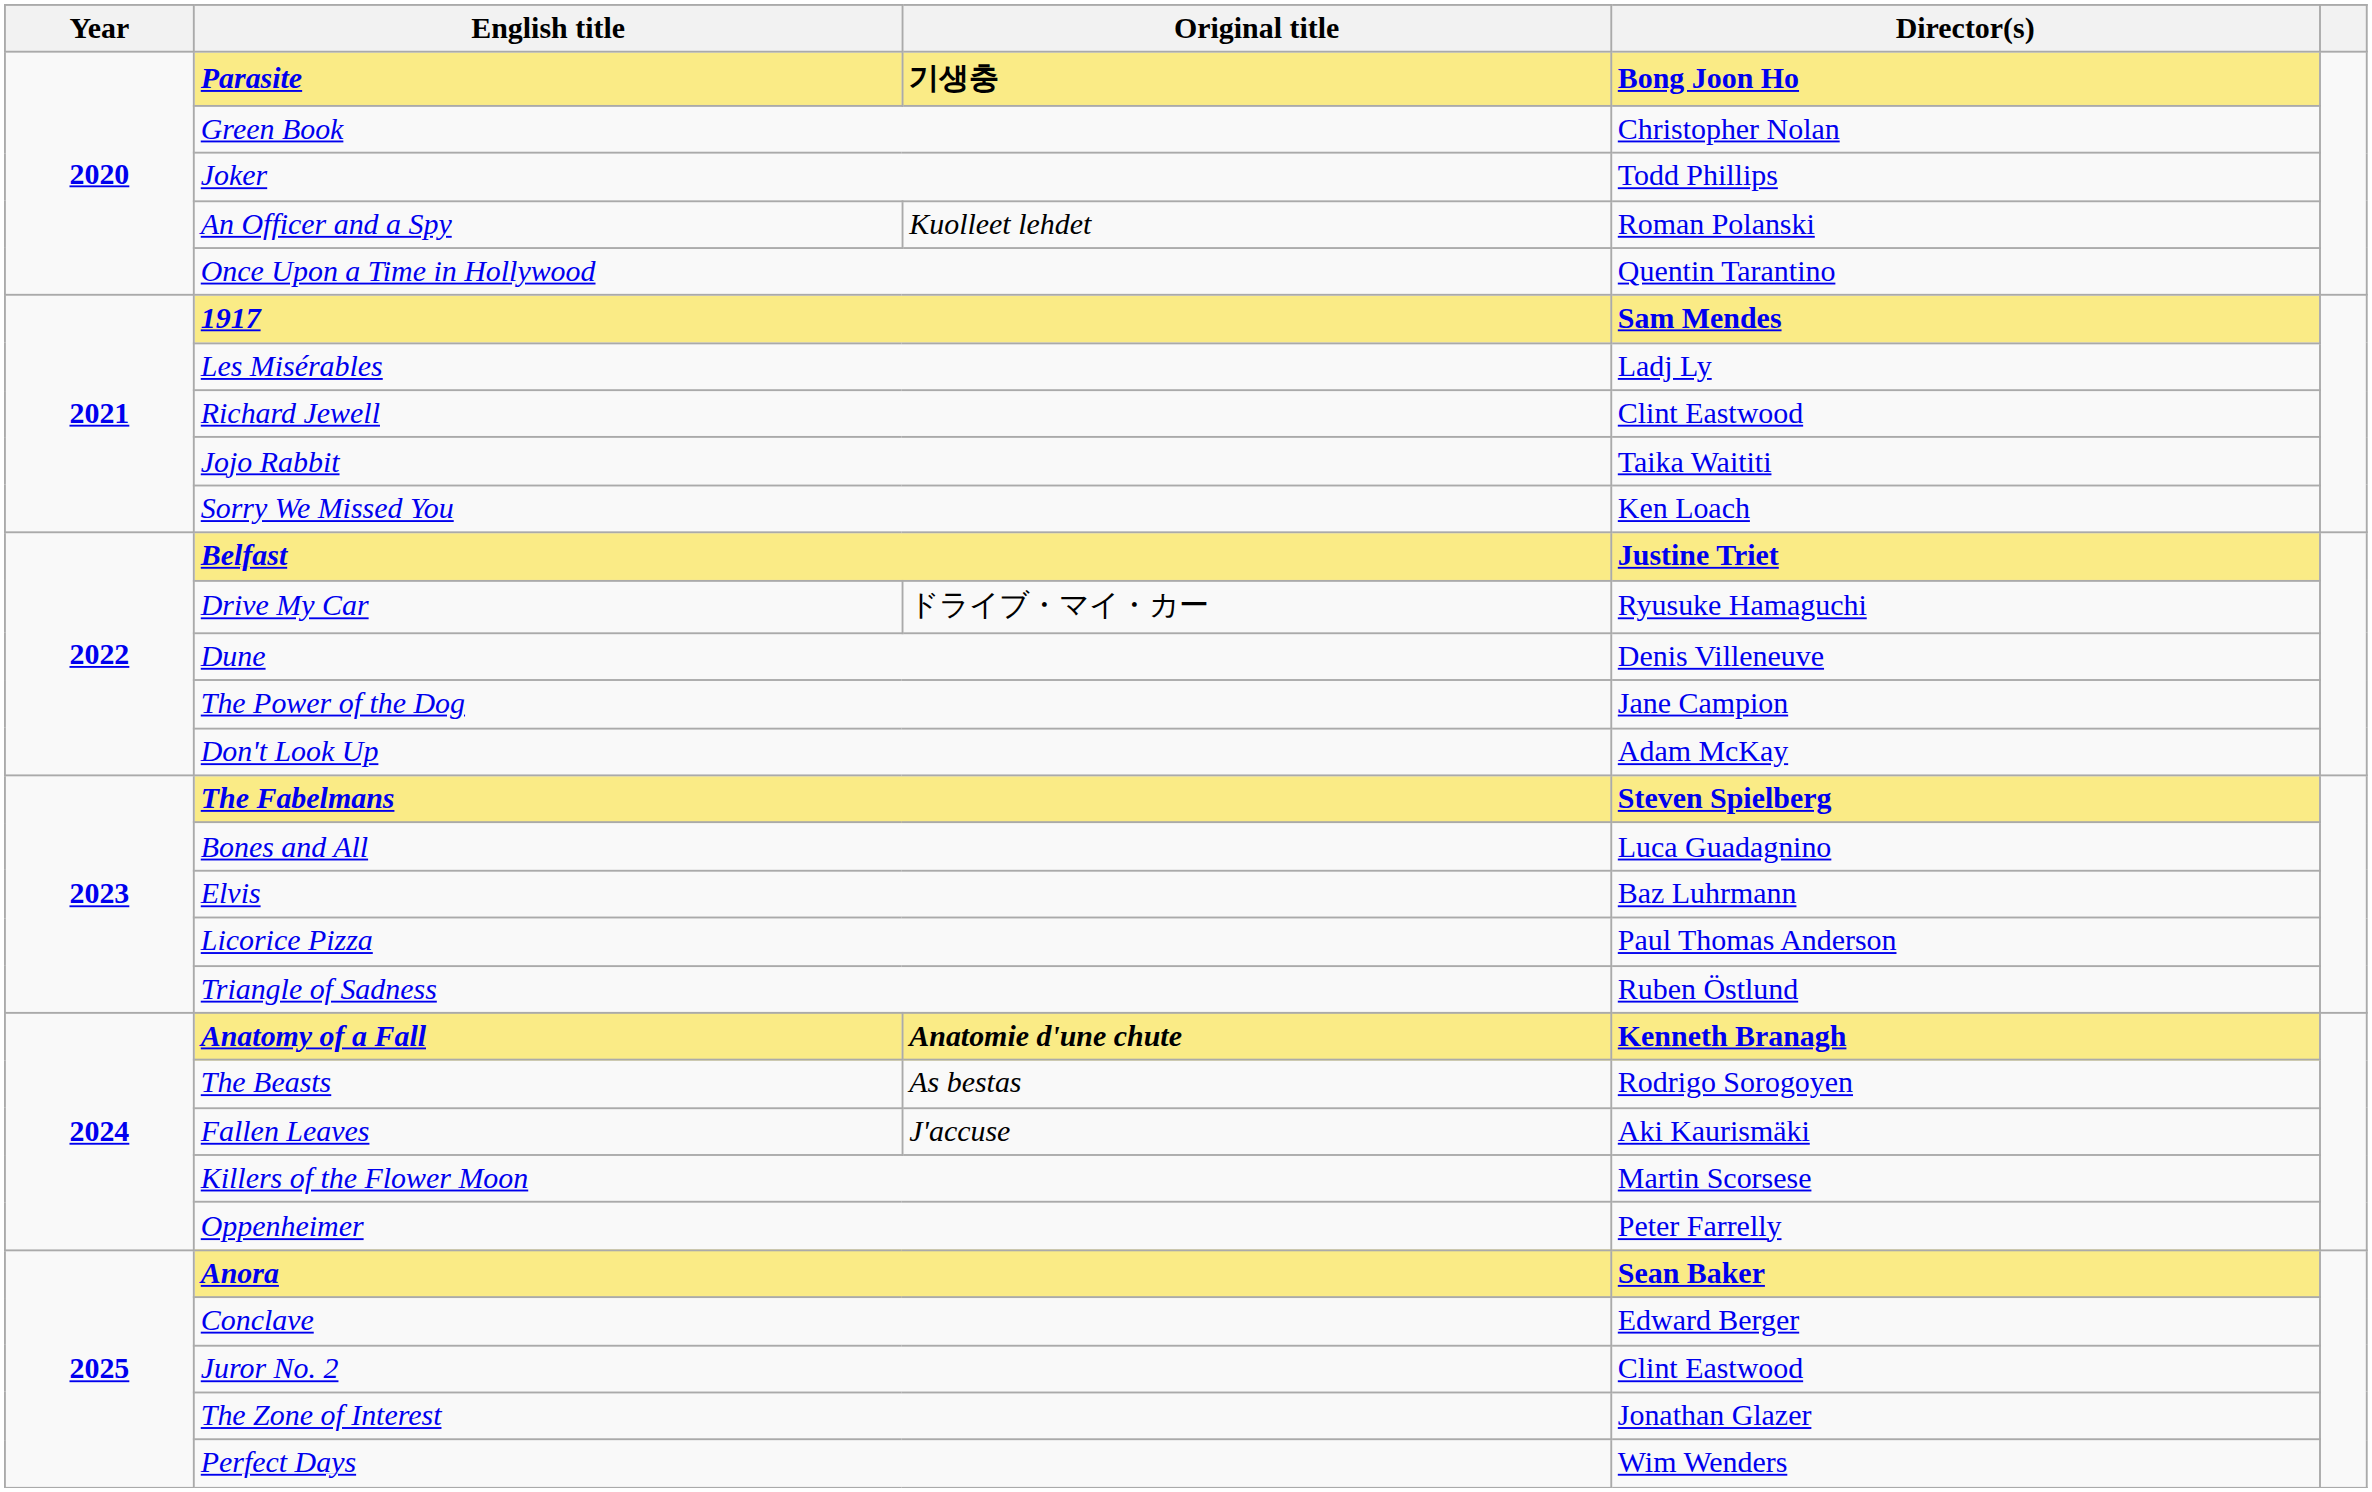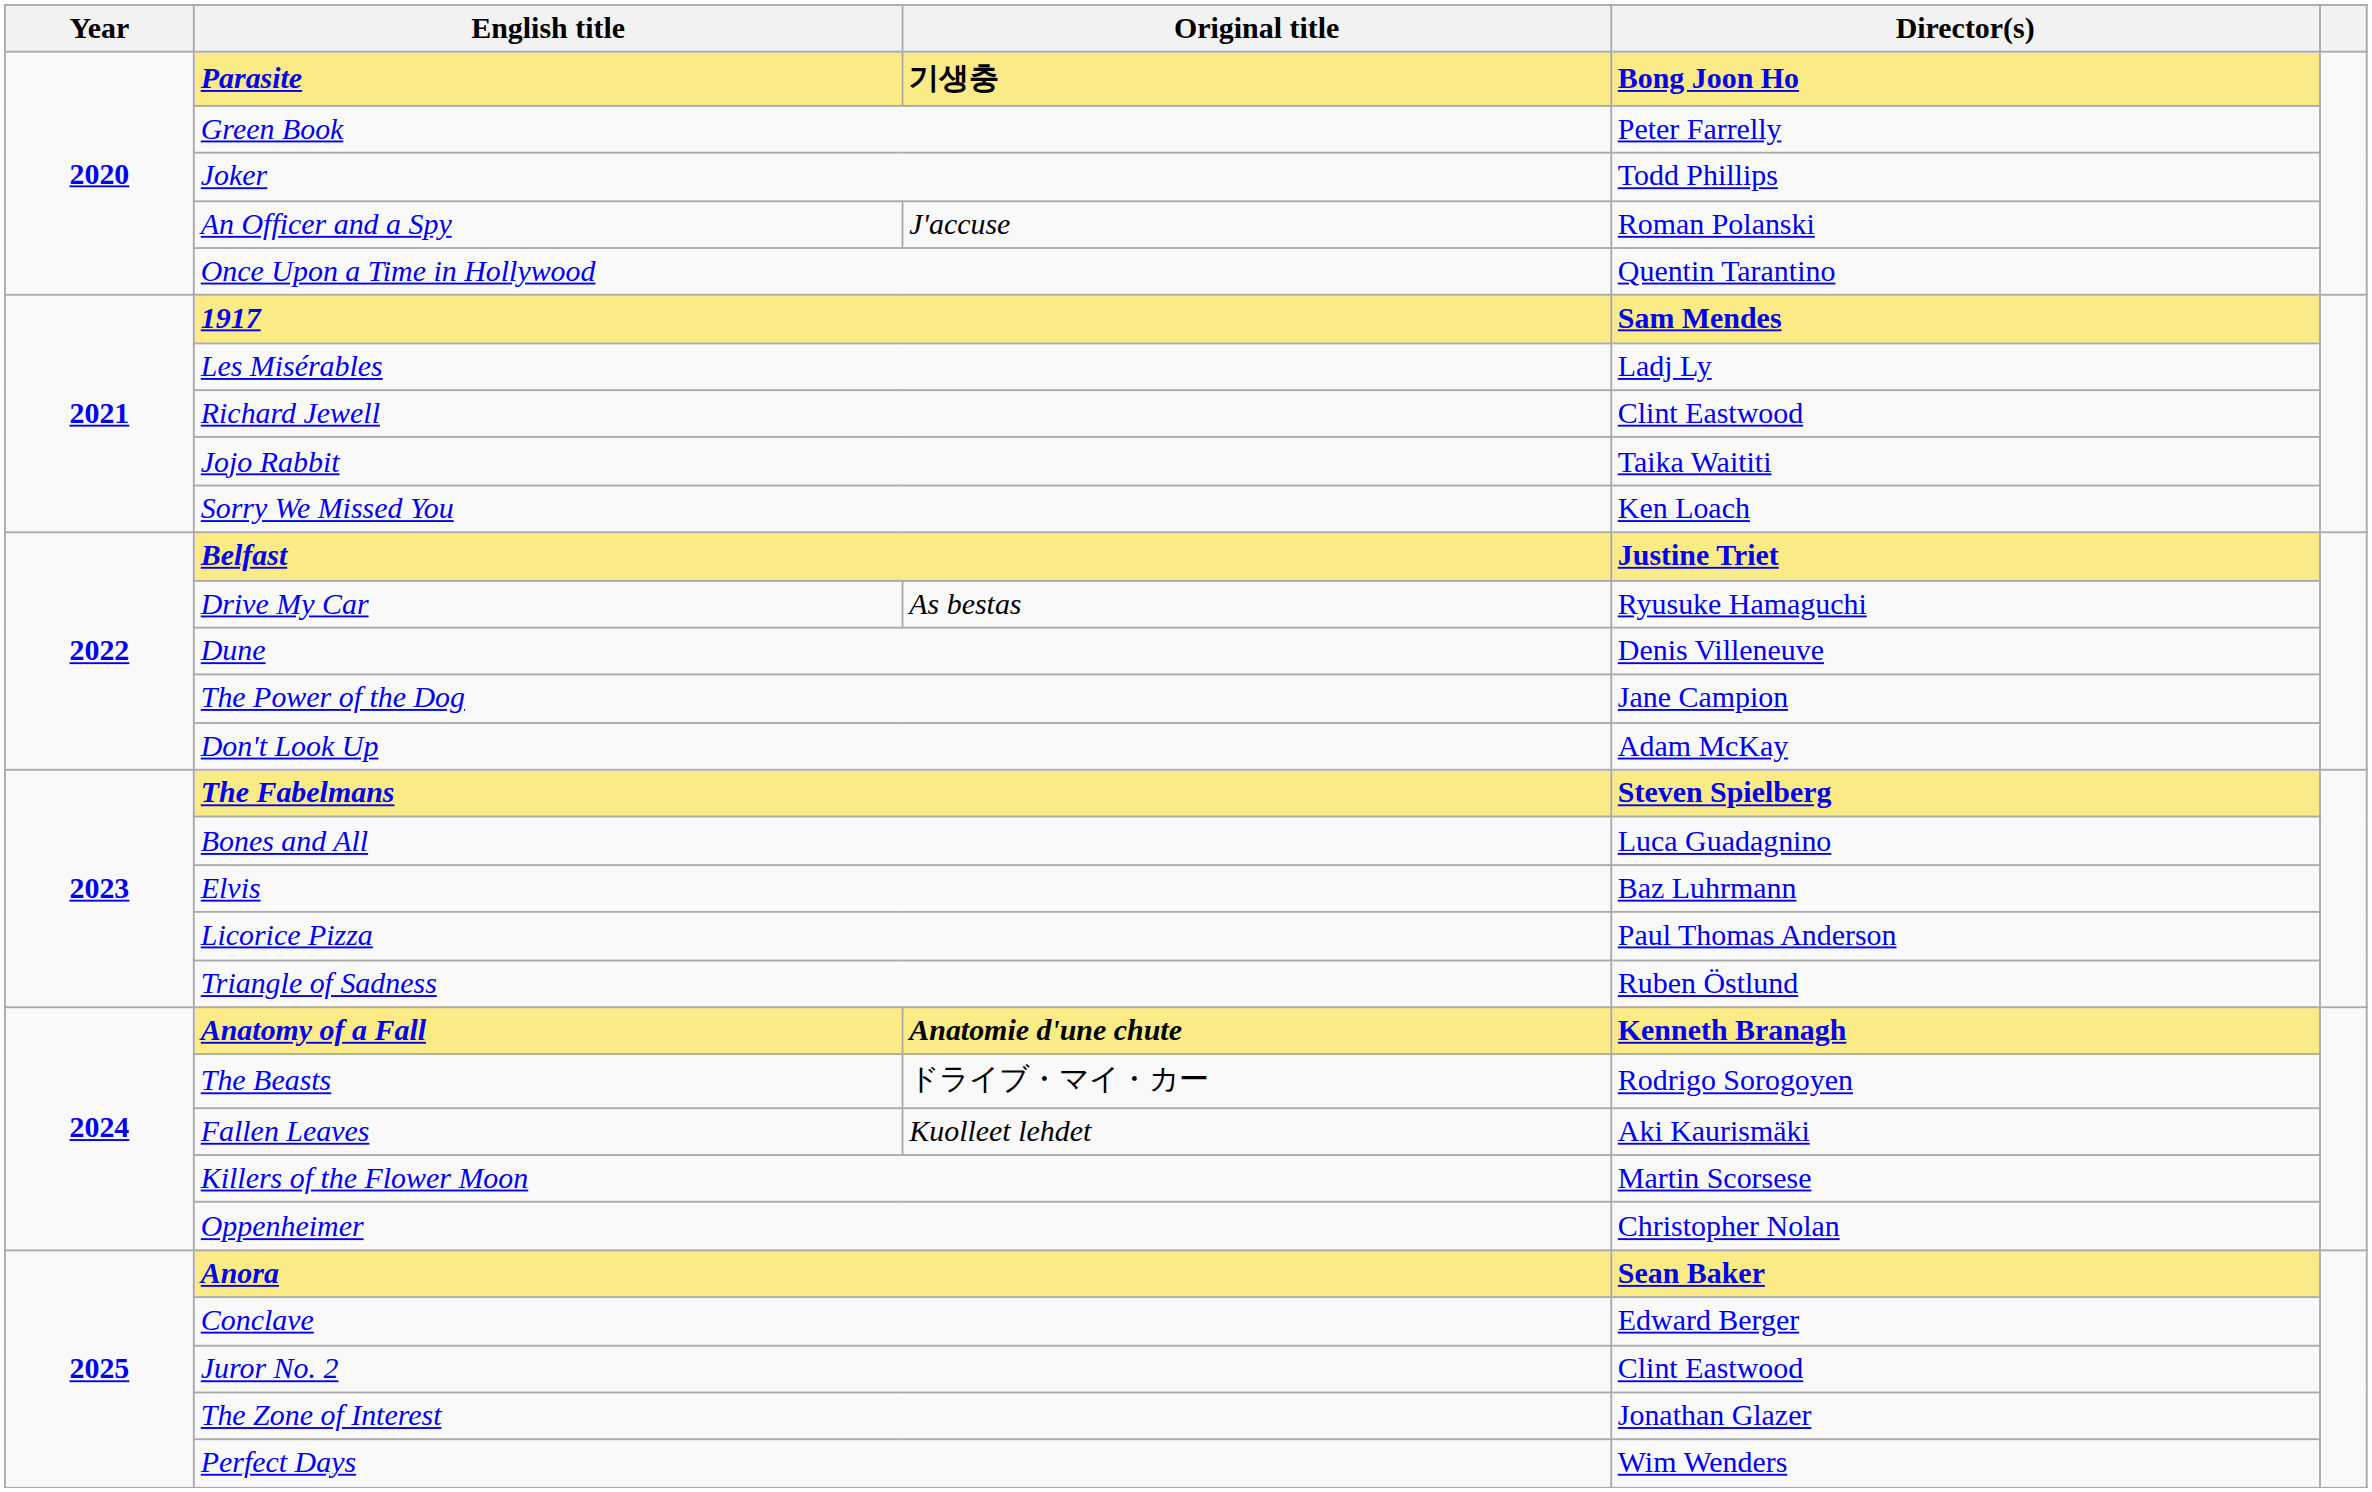Green Book | Director(s): Christopher Nolan -> Peter Farrelly
An Officer and a Spy | Original title: Kuolleet lehdet -> J'accuse
Drive My Car | Original title: ドライブ・マイ・カー -> As bestas
The Beasts | Original title: As bestas -> ドライブ・マイ・カー
Fallen Leaves | Original title: J'accuse -> Kuolleet lehdet
Oppenheimer | Director(s): Peter Farrelly -> Christopher Nolan
